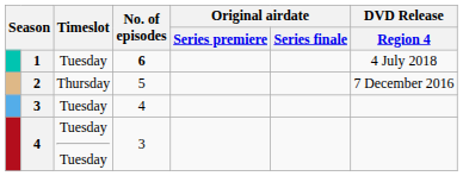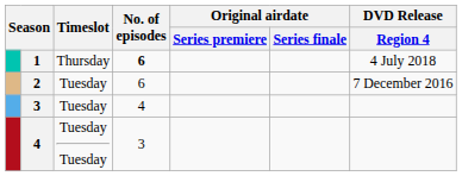1 | Timeslot: Tuesday -> Thursday
2 | Timeslot: Thursday -> Tuesday
2 | No. of episodes: 5 -> 6
